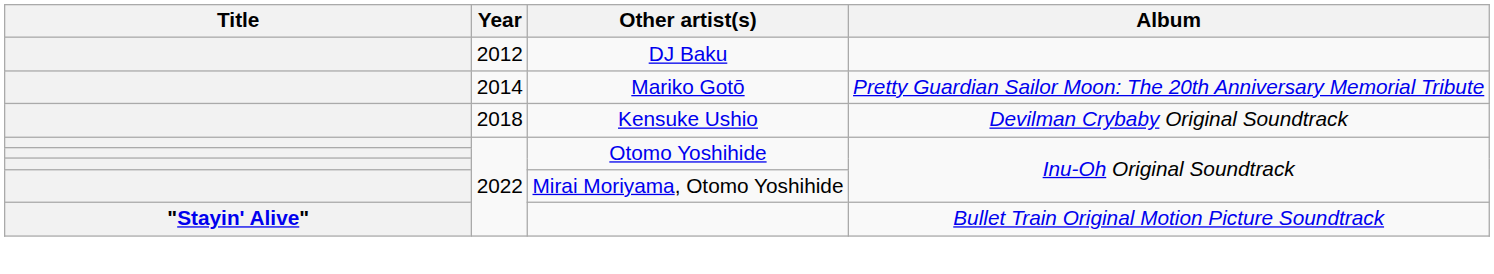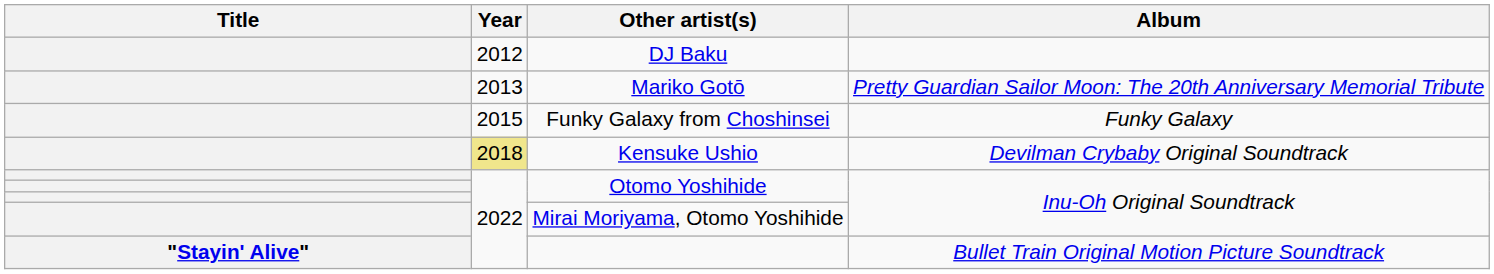Mariko Gotō | Year: 2014 -> 2013
+ row: 2015 | Funky Galaxy from Choshinsei | Funky Galaxy
Kensuke Ushio | Year: no background -> khaki background
